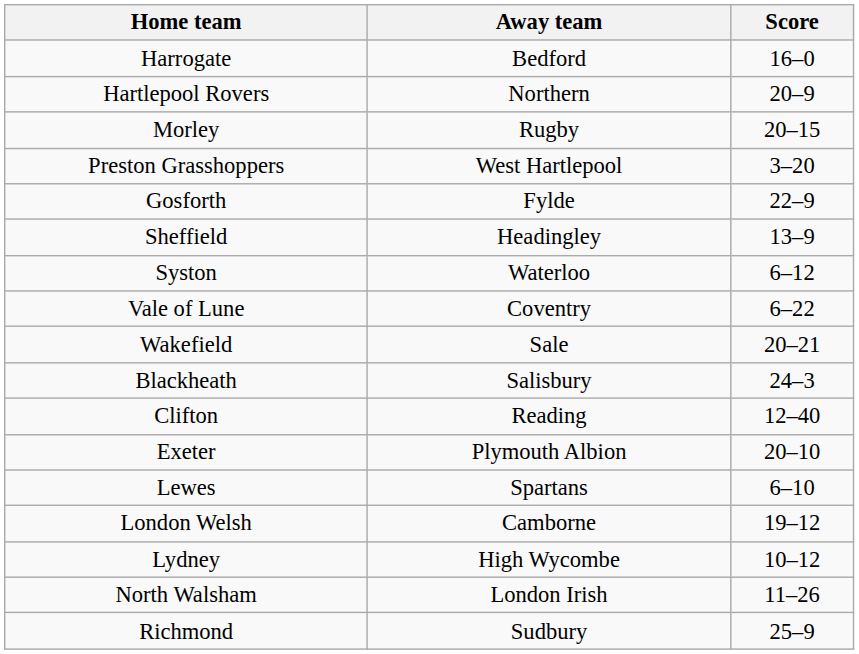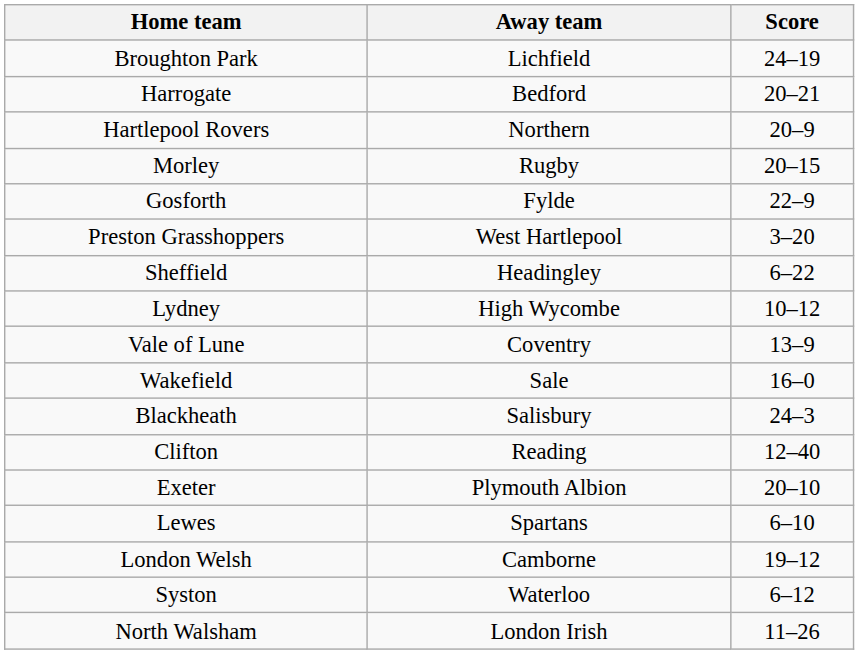+ row: Broughton Park | Lichfield | 24–19
Harrogate | Score: 16–0 -> 20–21
rows swapped: Gosforth <-> Preston Grasshoppers
Sheffield | Score: 13–9 -> 6–22
rows swapped: Syston <-> Lydney
Vale of Lune | Score: 6–22 -> 13–9
Wakefield | Score: 20–21 -> 16–0
- row: Richmond | Sudbury | 25–9
